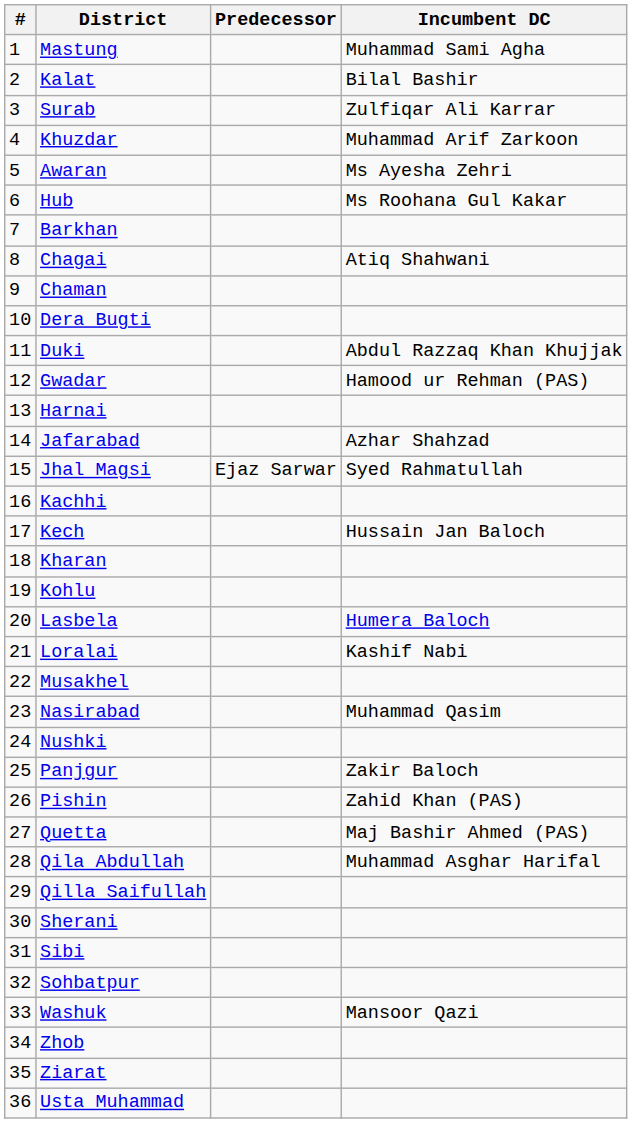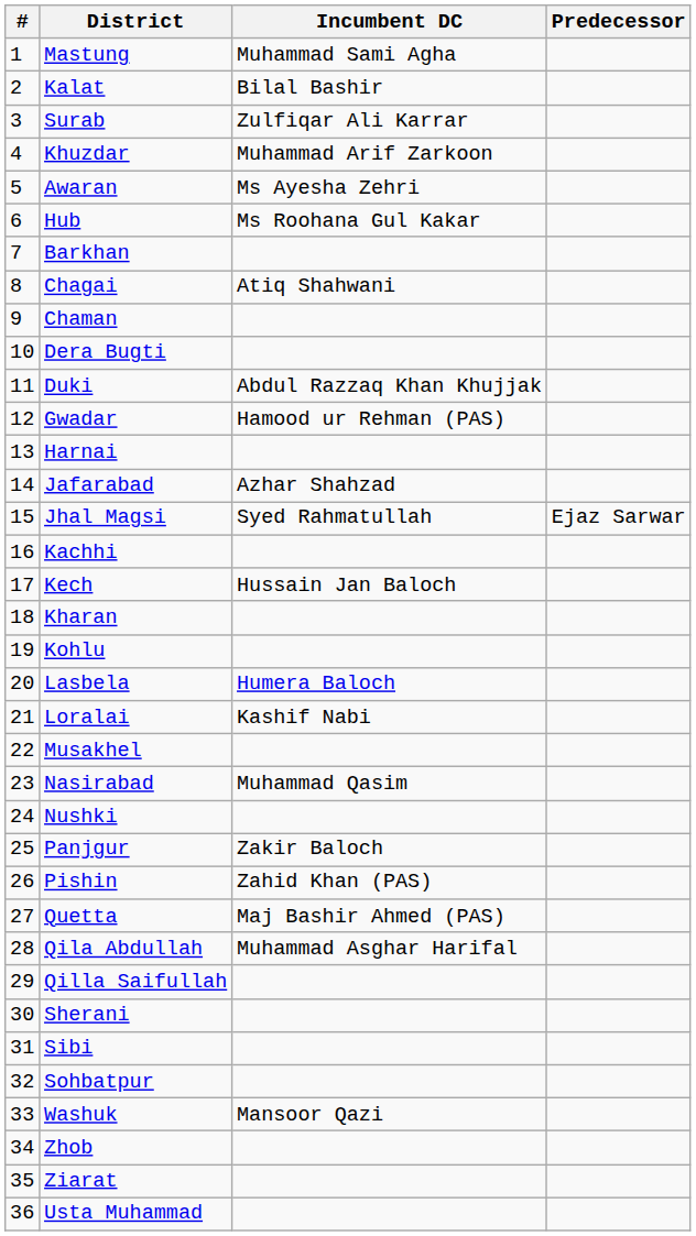columns swapped: Incumbent DC <-> Predecessor
